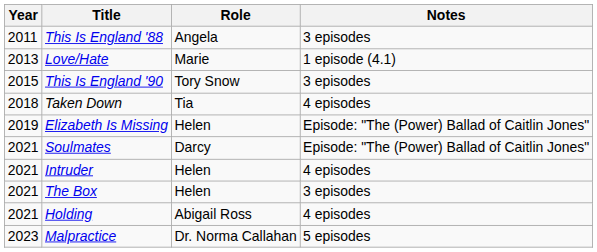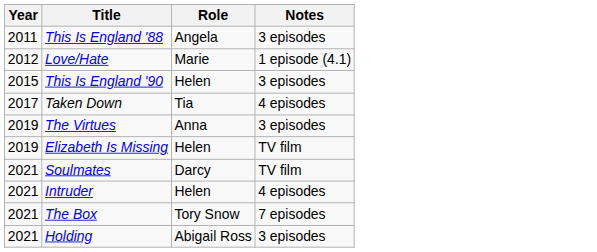Love/Hate | Year: 2013 -> 2012
This Is England '90 | Role: Tory Snow -> Helen
Taken Down | Year: 2018 -> 2017
+ row: 2019 | The Virtues | Anna | 3 episodes
Elizabeth Is Missing | Notes: Episode: "The (Power) Ballad of Caitlin Jones" -> TV film
Soulmates | Notes: Episode: "The (Power) Ballad of Caitlin Jones" -> TV film
The Box | Role: Helen -> Tory Snow
The Box | Notes: 3 episodes -> 7 episodes
Holding | Notes: 4 episodes -> 3 episodes
- row: 2023 | Malpractice | Dr. Norma Callahan | 5 episodes
